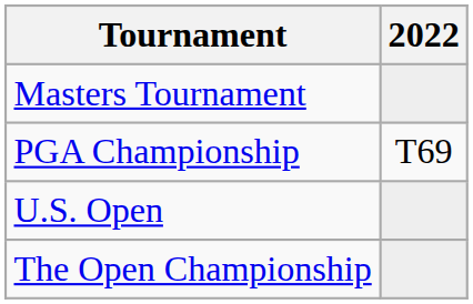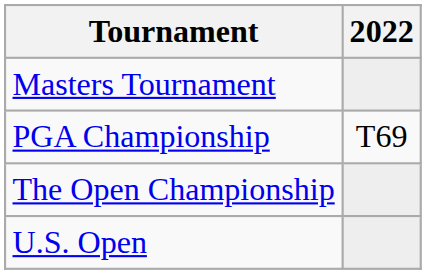rows swapped: U.S. Open <-> The Open Championship
